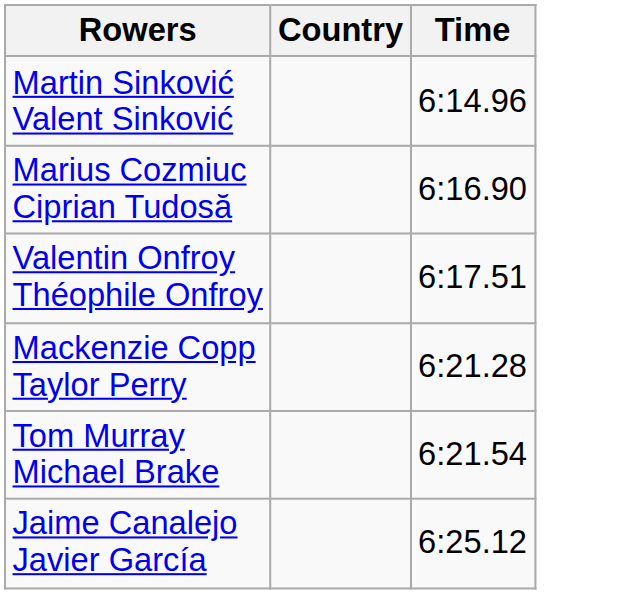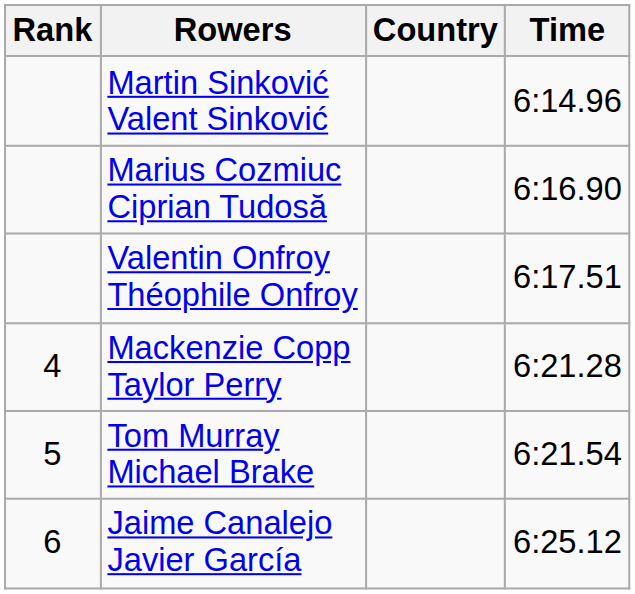+ column: Rank | 4 | 5 | 6
